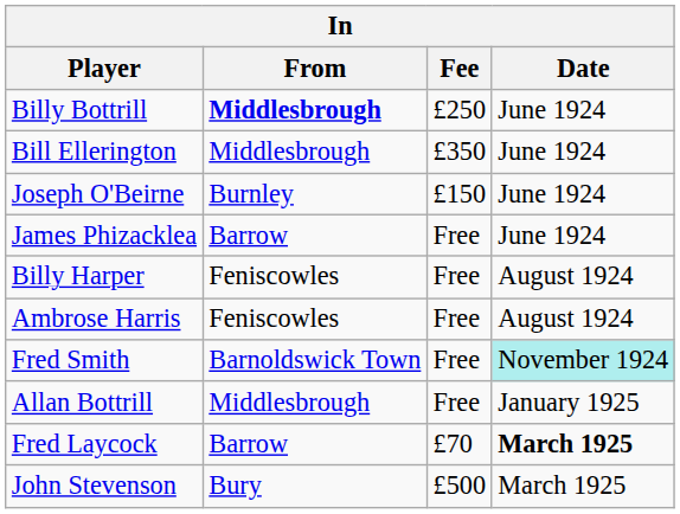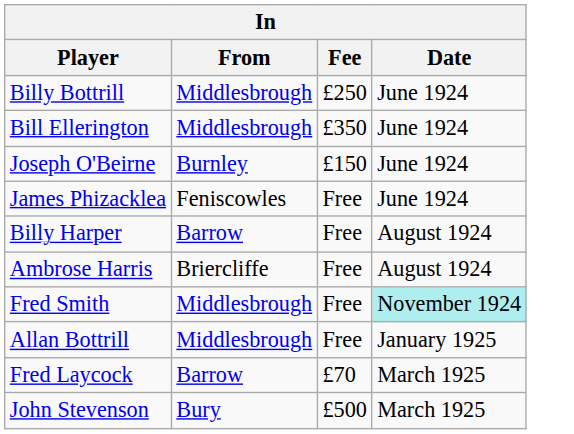Billy Bottrill | From: bold -> normal
James Phizacklea | From: Barrow -> Feniscowles
Billy Harper | From: Feniscowles -> Barrow
Ambrose Harris | From: Feniscowles -> Briercliffe
Fred Smith | From: Barnoldswick Town -> Middlesbrough
Fred Laycock | Date: bold -> normal
